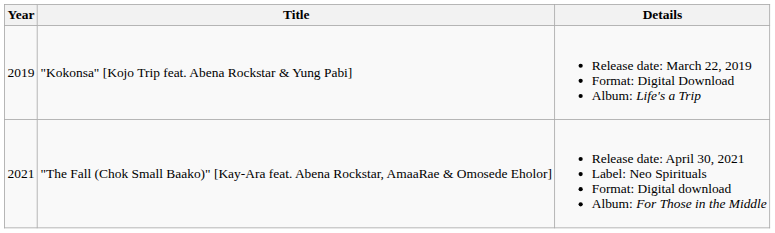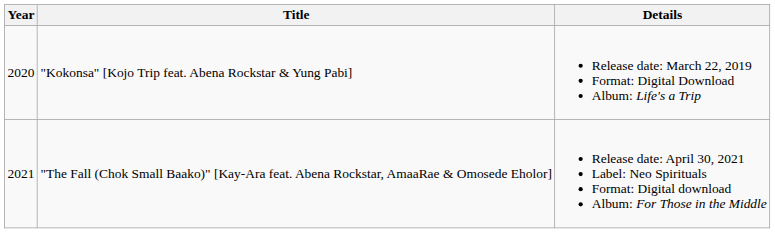"Kokonsa" [Kojo Trip feat. Abena Rockstar & Yung Pabi] | Year: 2019 -> 2020
